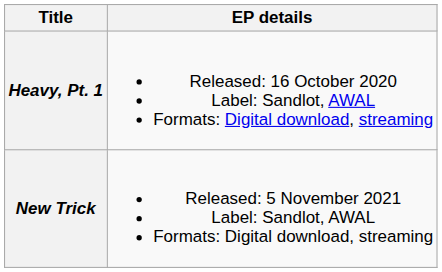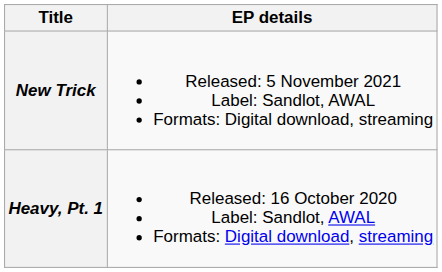rows swapped: Heavy, Pt. 1 <-> New Trick
